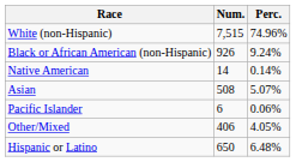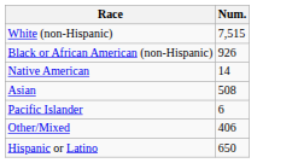- column: Perc. | 74.96% | 9.24% | 0.14% | 5.07% | 0.06% | 4.05% | 6.48%
